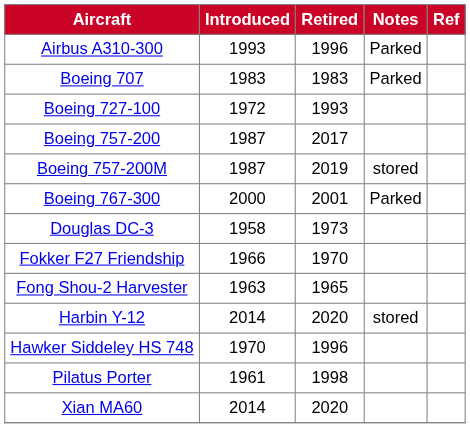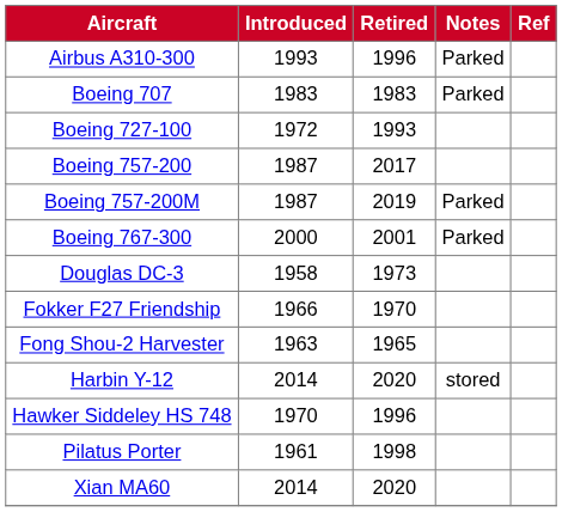Boeing 757-200M | Notes: stored -> Parked
